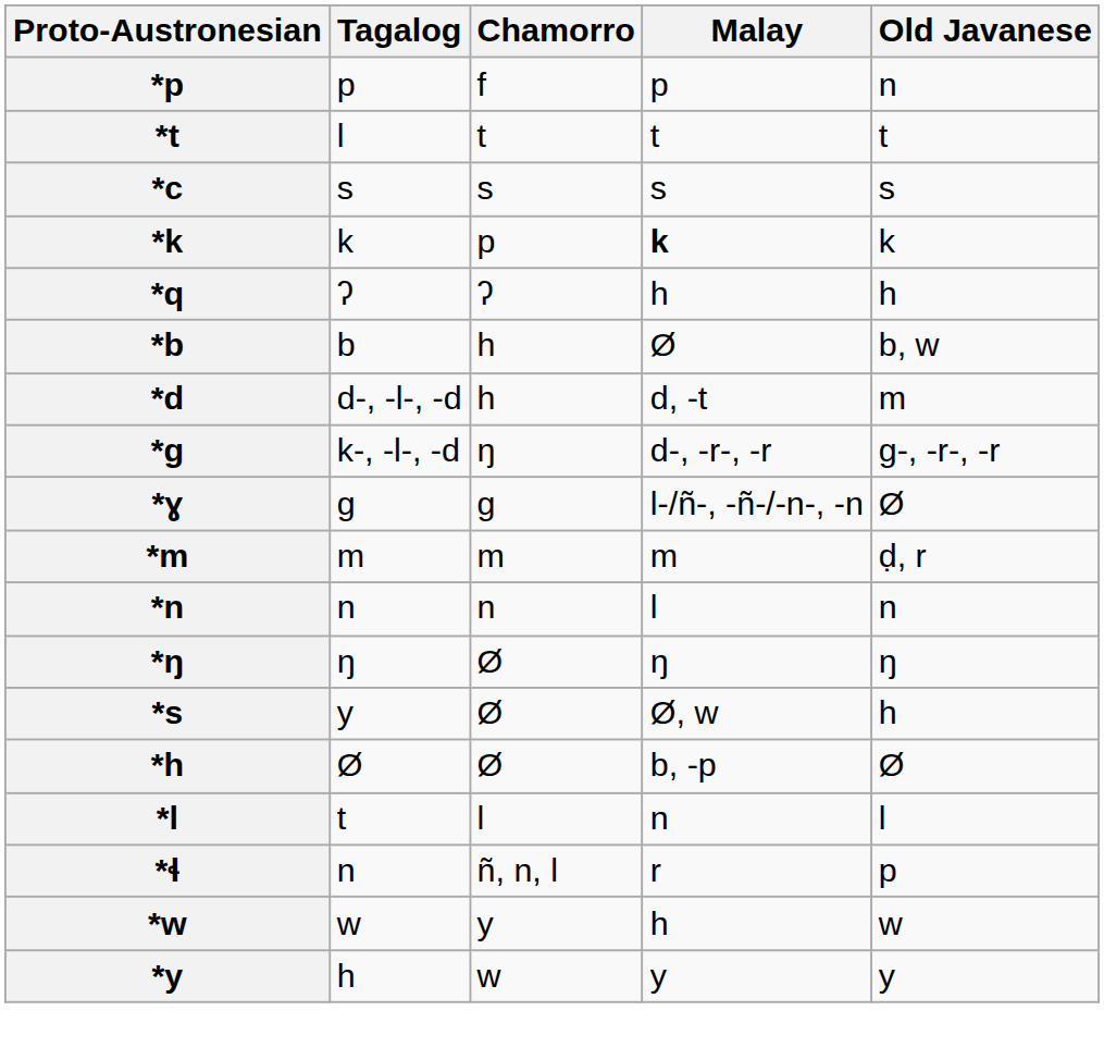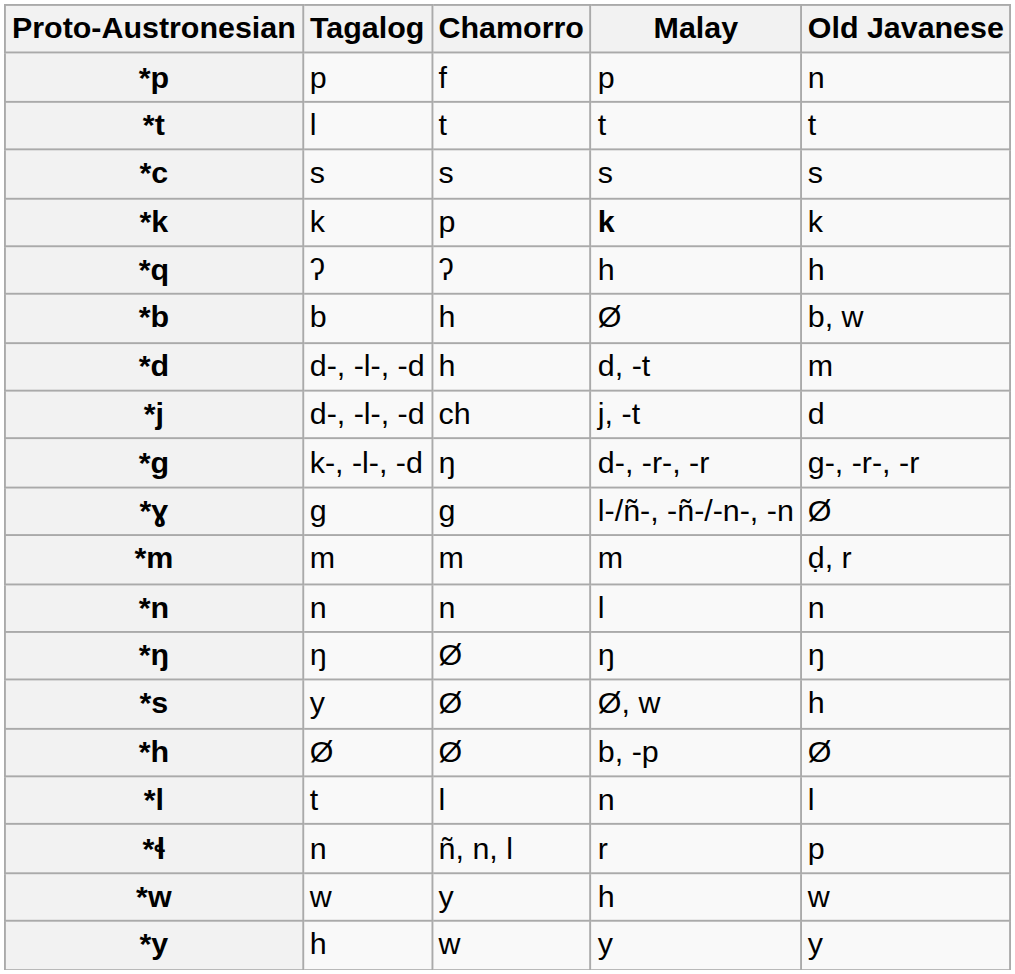+ row: *j | d-, -l-, -d | ch | j, -t | d
